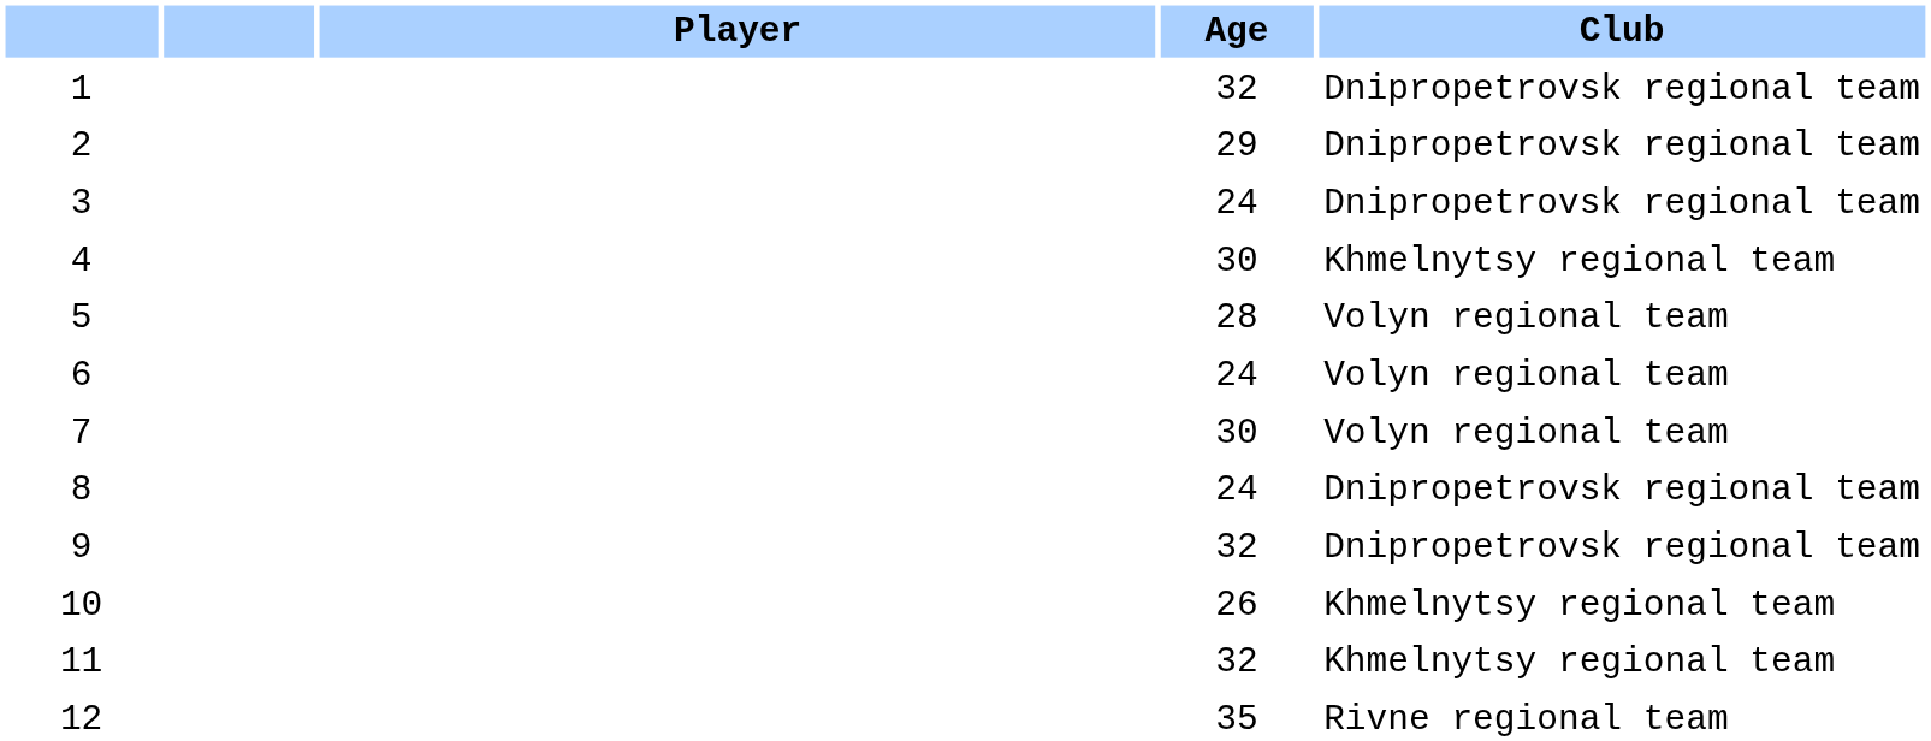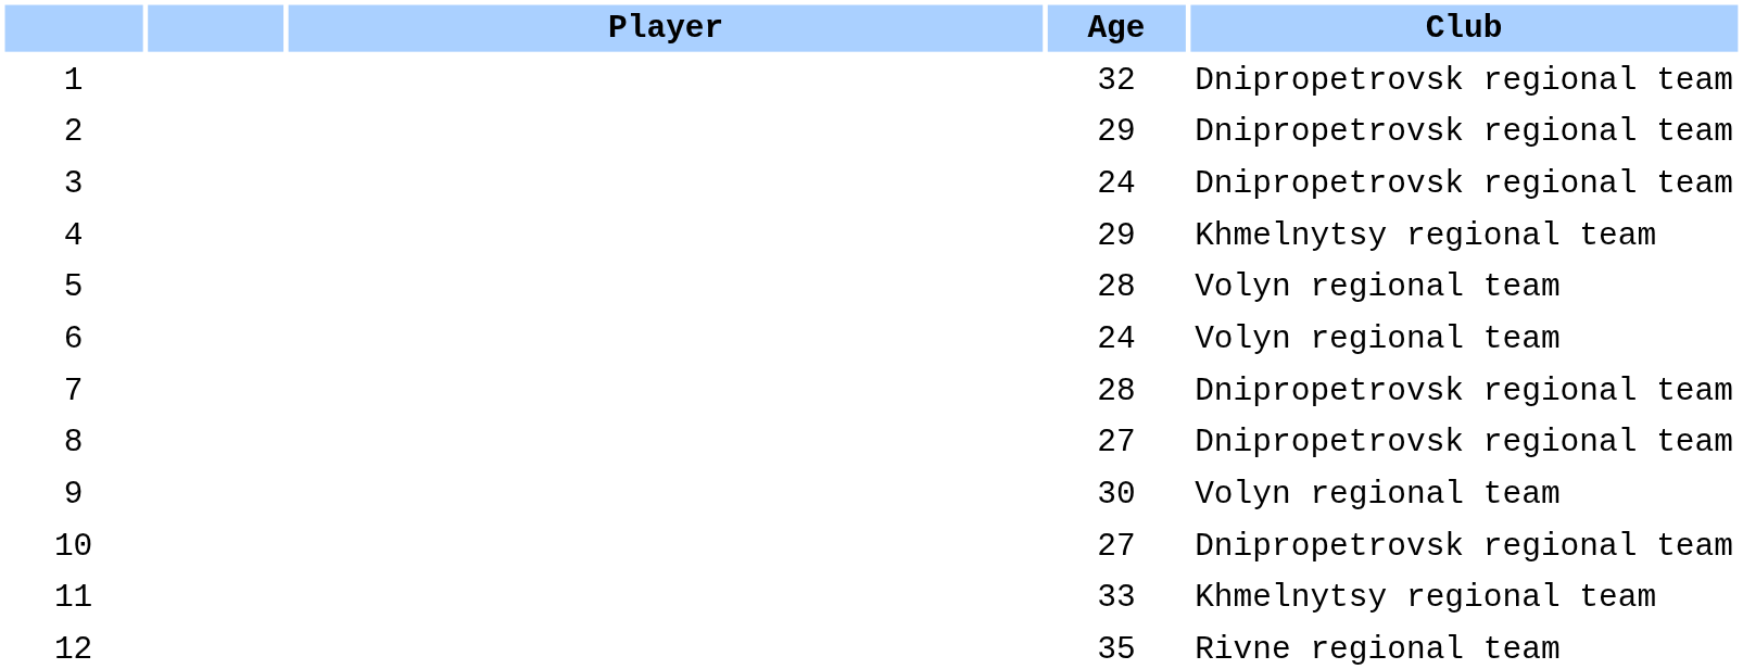4 | Age: 30 -> 29
7 | Age: 30 -> 28
7 | Club: Volyn regional team -> Dnipropetrovsk regional team
8 | Age: 24 -> 27
9 | Age: 32 -> 30
9 | Club: Dnipropetrovsk regional team -> Volyn regional team
10 | Age: 26 -> 27
10 | Club: Khmelnytsy regional team -> Dnipropetrovsk regional team
11 | Age: 32 -> 33
